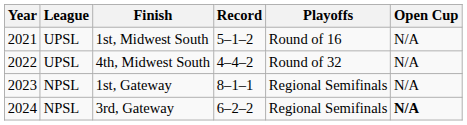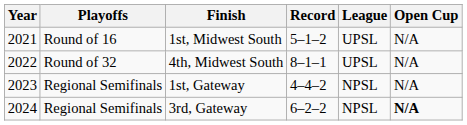columns swapped: League <-> Playoffs
4th, Midwest South | Record: 4–4–2 -> 8–1–1
1st, Gateway | Record: 8–1–1 -> 4–4–2
